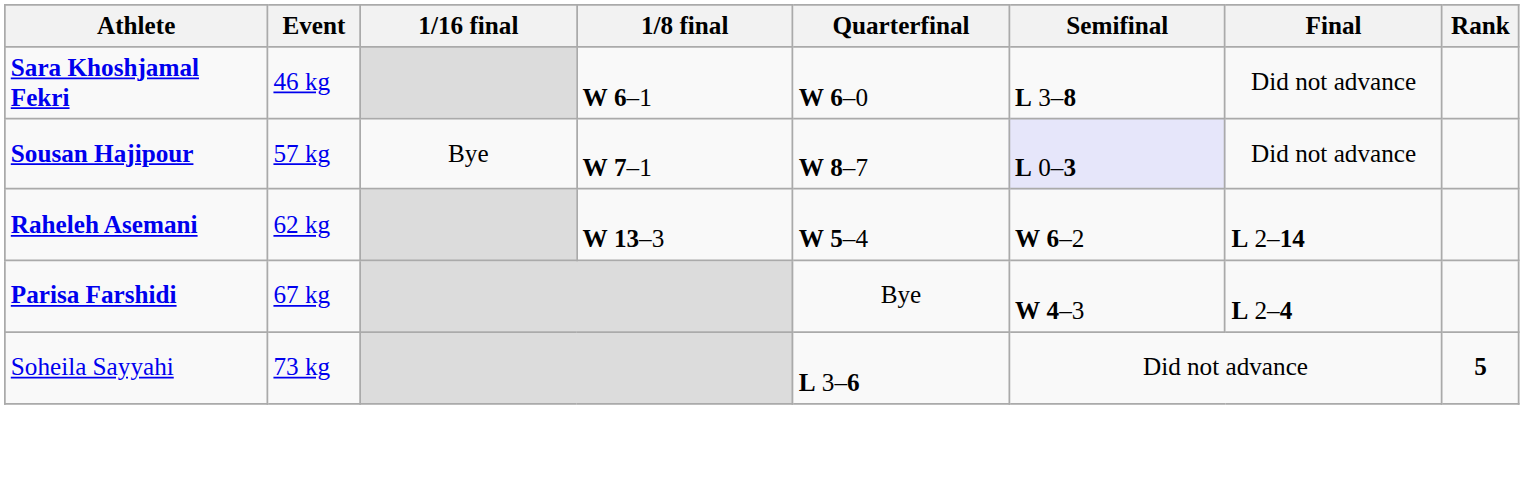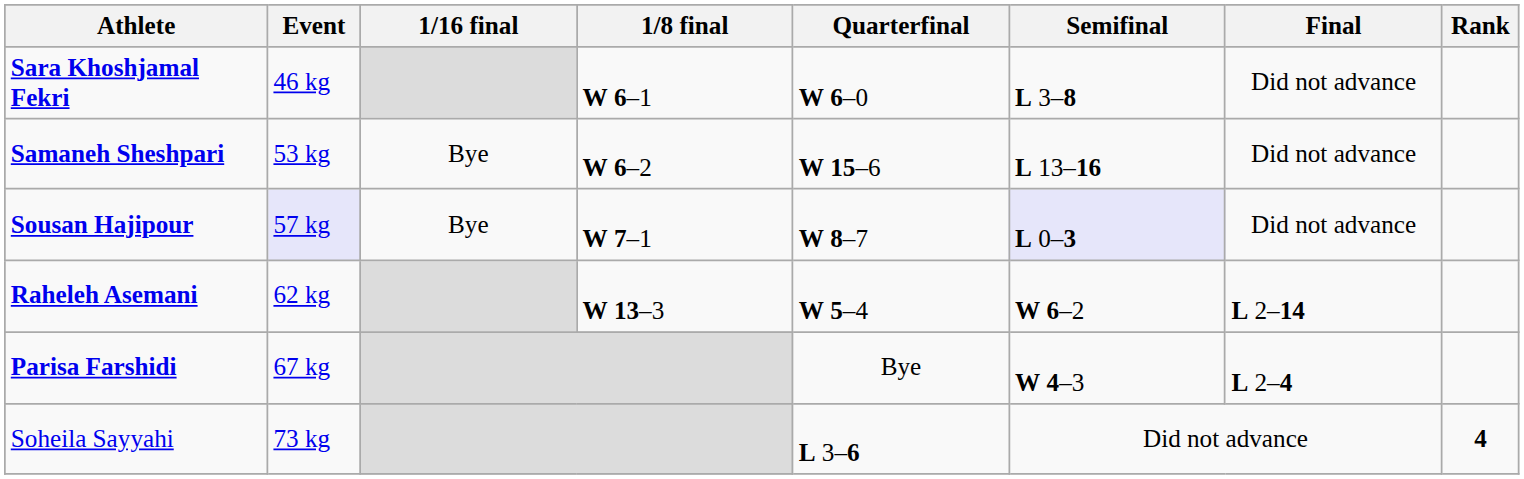+ row: Samaneh Sheshpari | 53 kg | Bye | W 6–2 | W 15–6 | L 13–16 | Did not advance
Sousan Hajipour | Event: no background -> lavender background
Soheila Sayyahi | Rank: 5 -> 4
